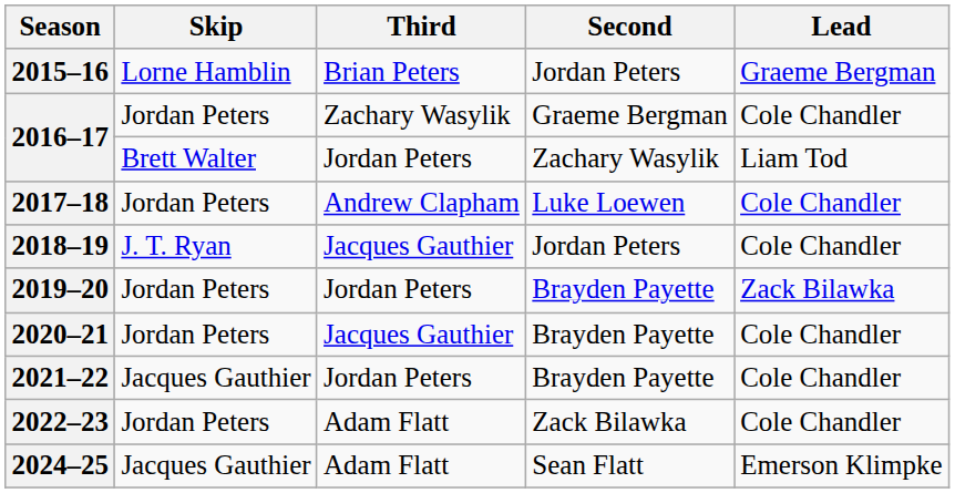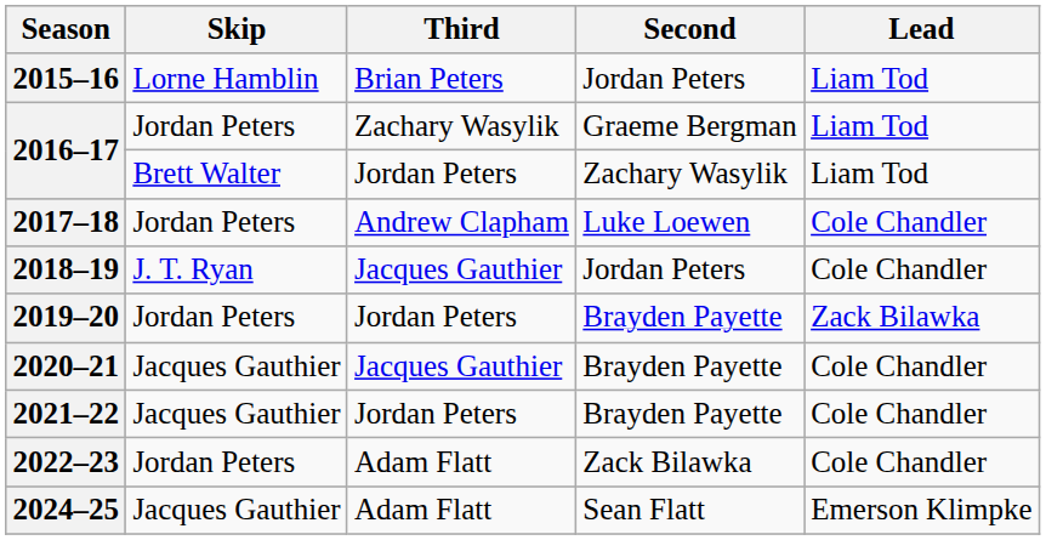2015–16 | Lead: Graeme Bergman -> Liam Tod
2016–17 / Graeme Bergman | Lead: Cole Chandler -> Liam Tod
2020–21 | Skip: Jordan Peters -> Jacques Gauthier
